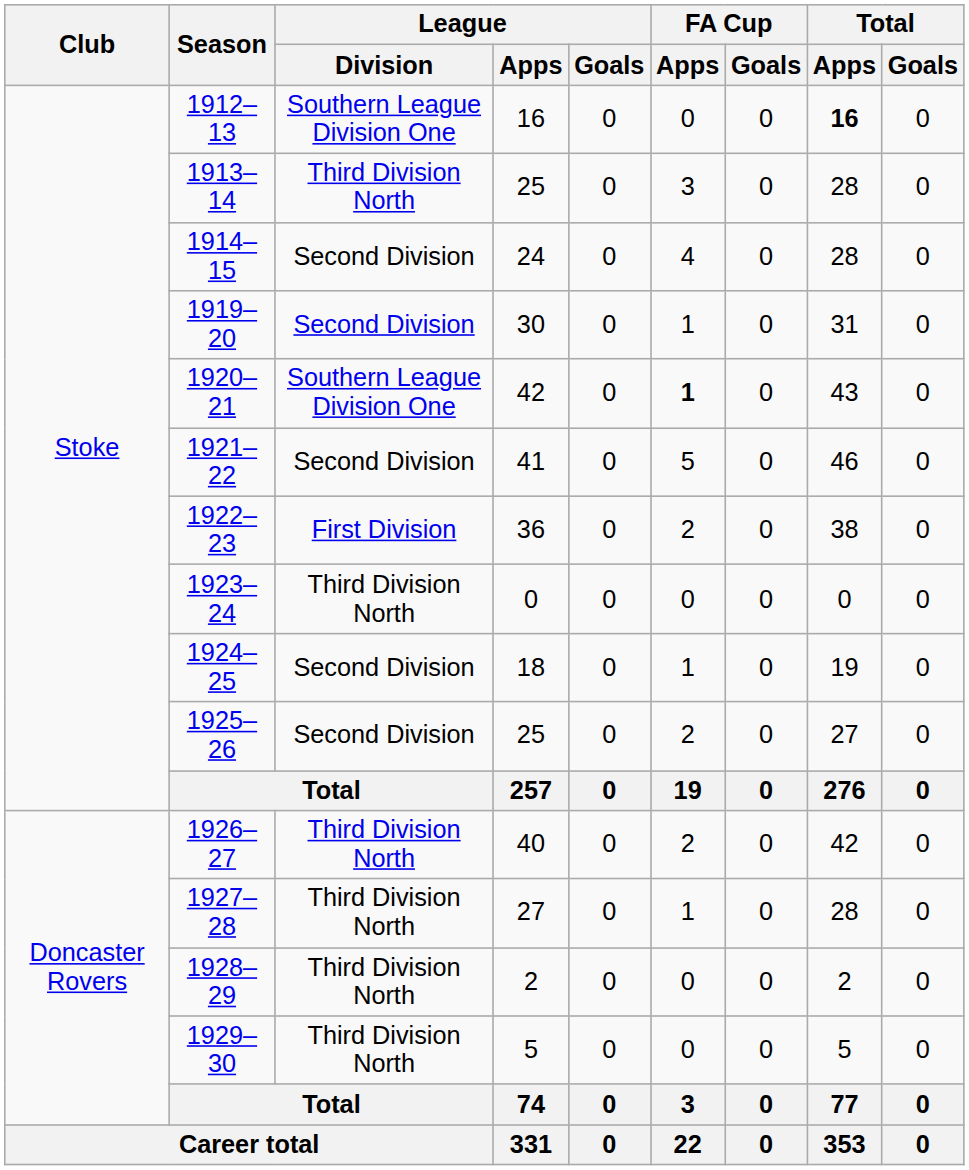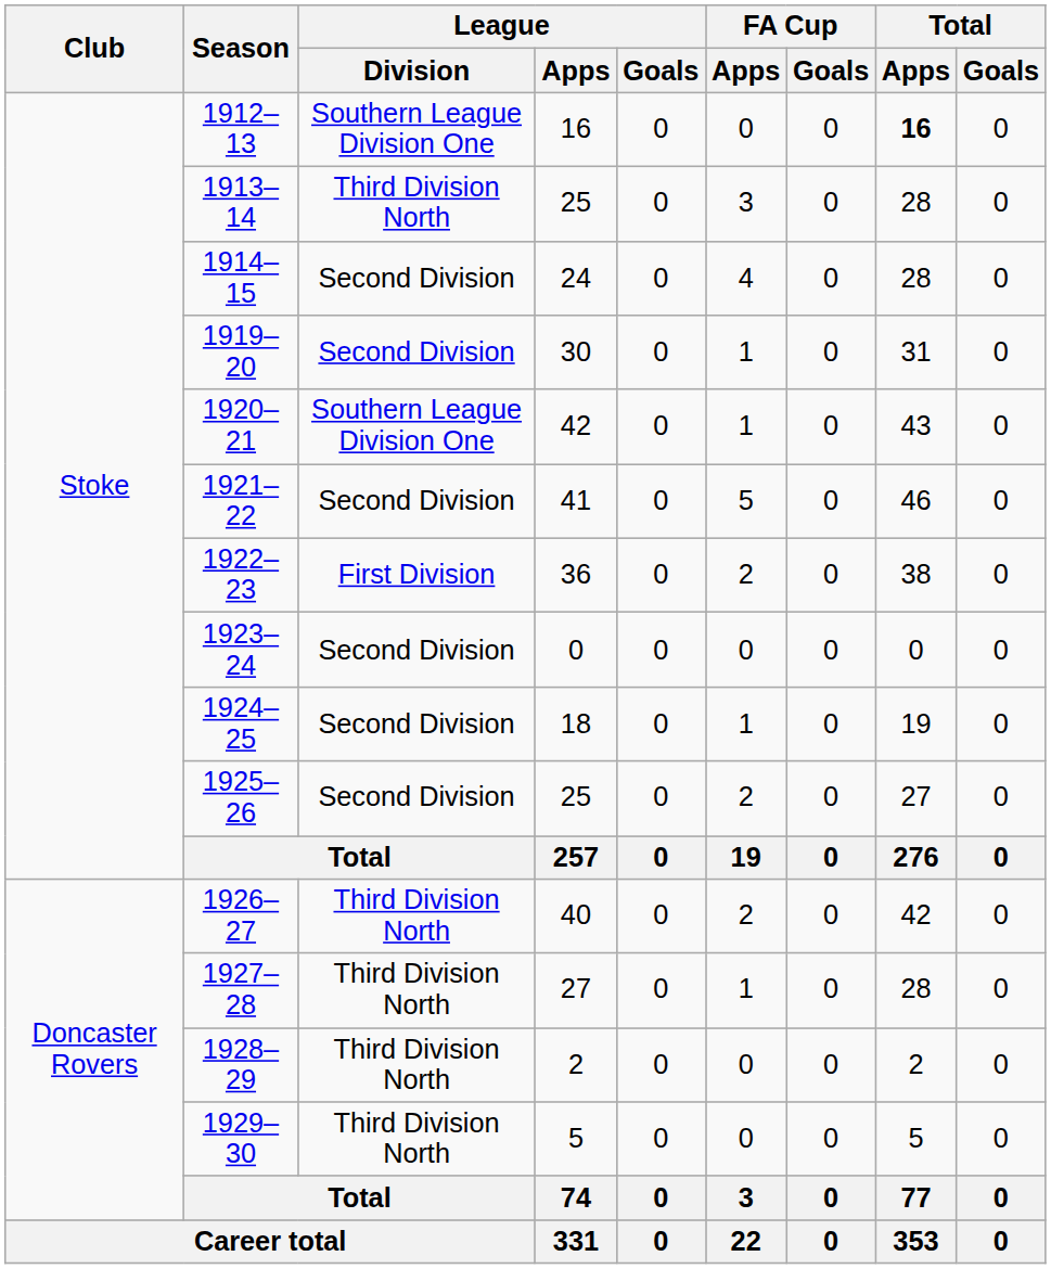1920–21 | FA Cup / Apps: bold -> normal
1923–24 | League / Division: Third Division North -> Second Division
